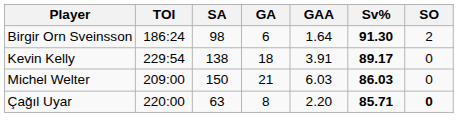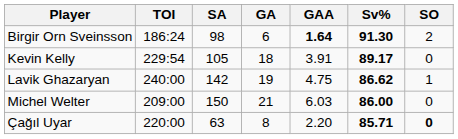Birgir Orn Sveinsson | GAA: normal -> bold
Kevin Kelly | SA: 138 -> 105
+ row: Lavik Ghazaryan | 240:00 | 142 | 19 | 4.75 | 86.62 | 1
Michel Welter | Sv%: 86.03 -> 86.00
